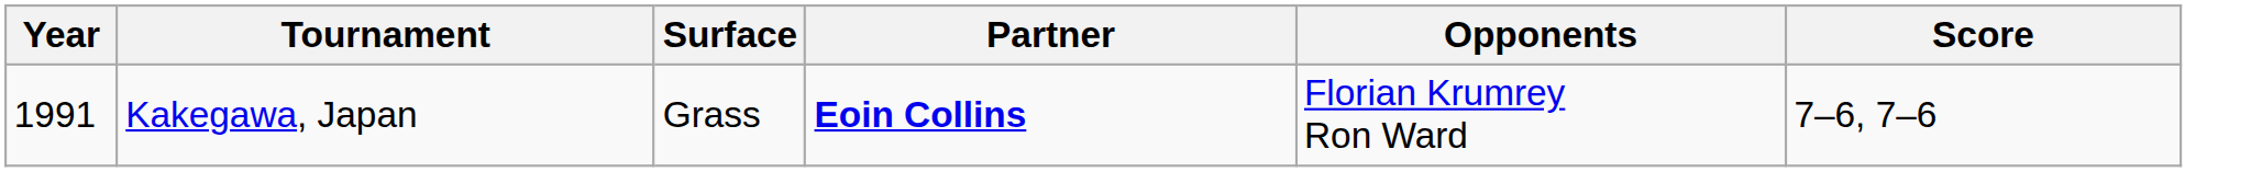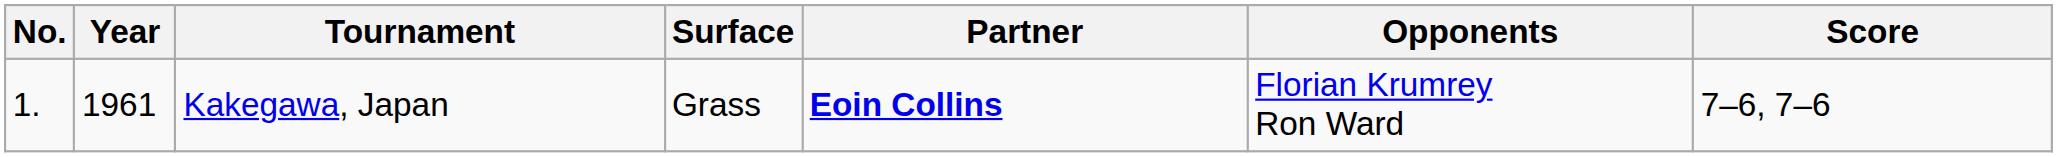+ column: No. | 1.
Kakegawa, Japan | Year: 1991 -> 1961
